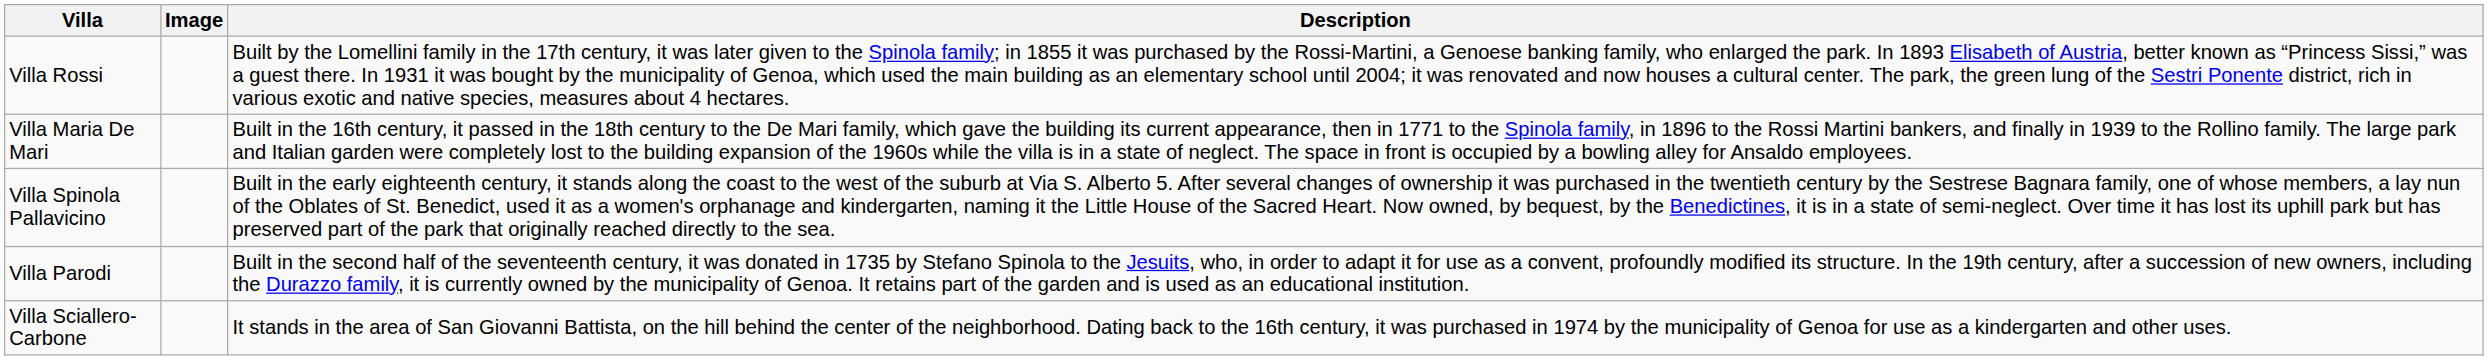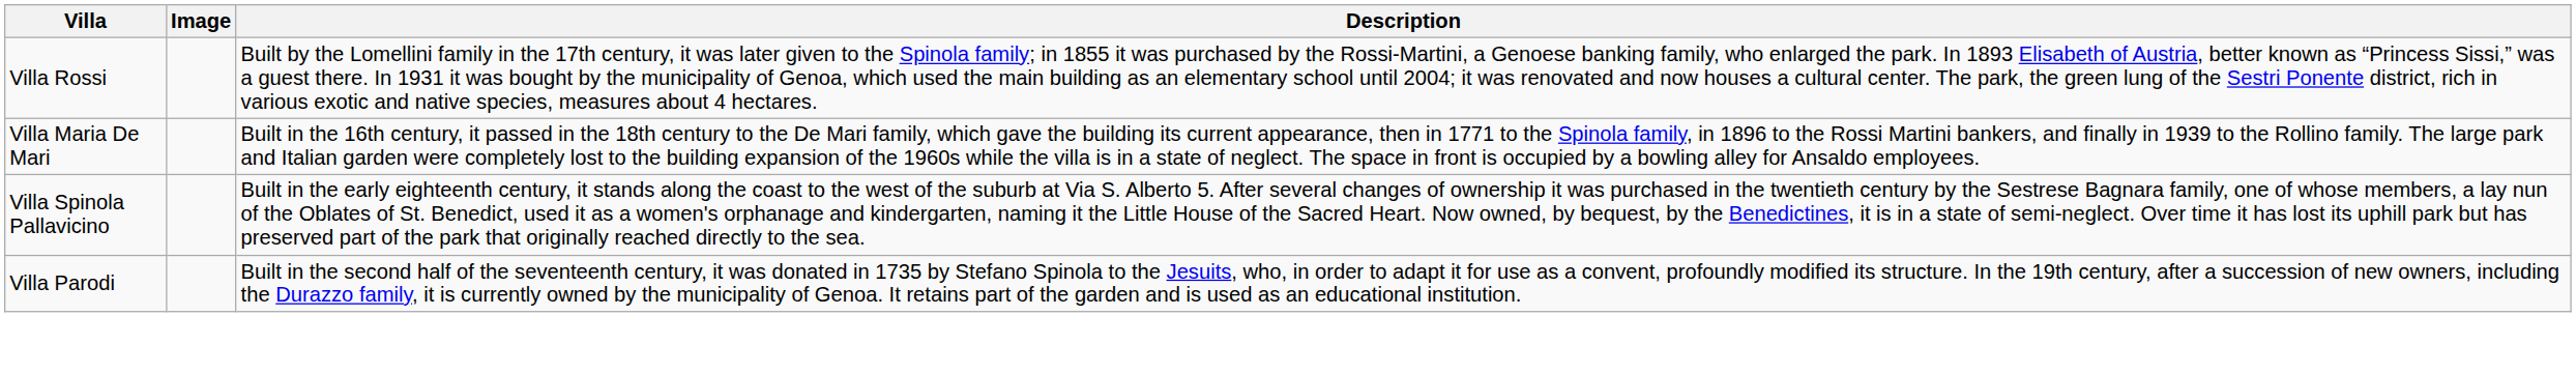- row: Villa Sciallero-Carbone | It stands in the area of San Giovanni Battista, on the hill behind the center of the neighborhood. Dating back to the 16th century, it was purchased in 1974 by the municipality of Genoa for use as a kindergarten and other uses.
